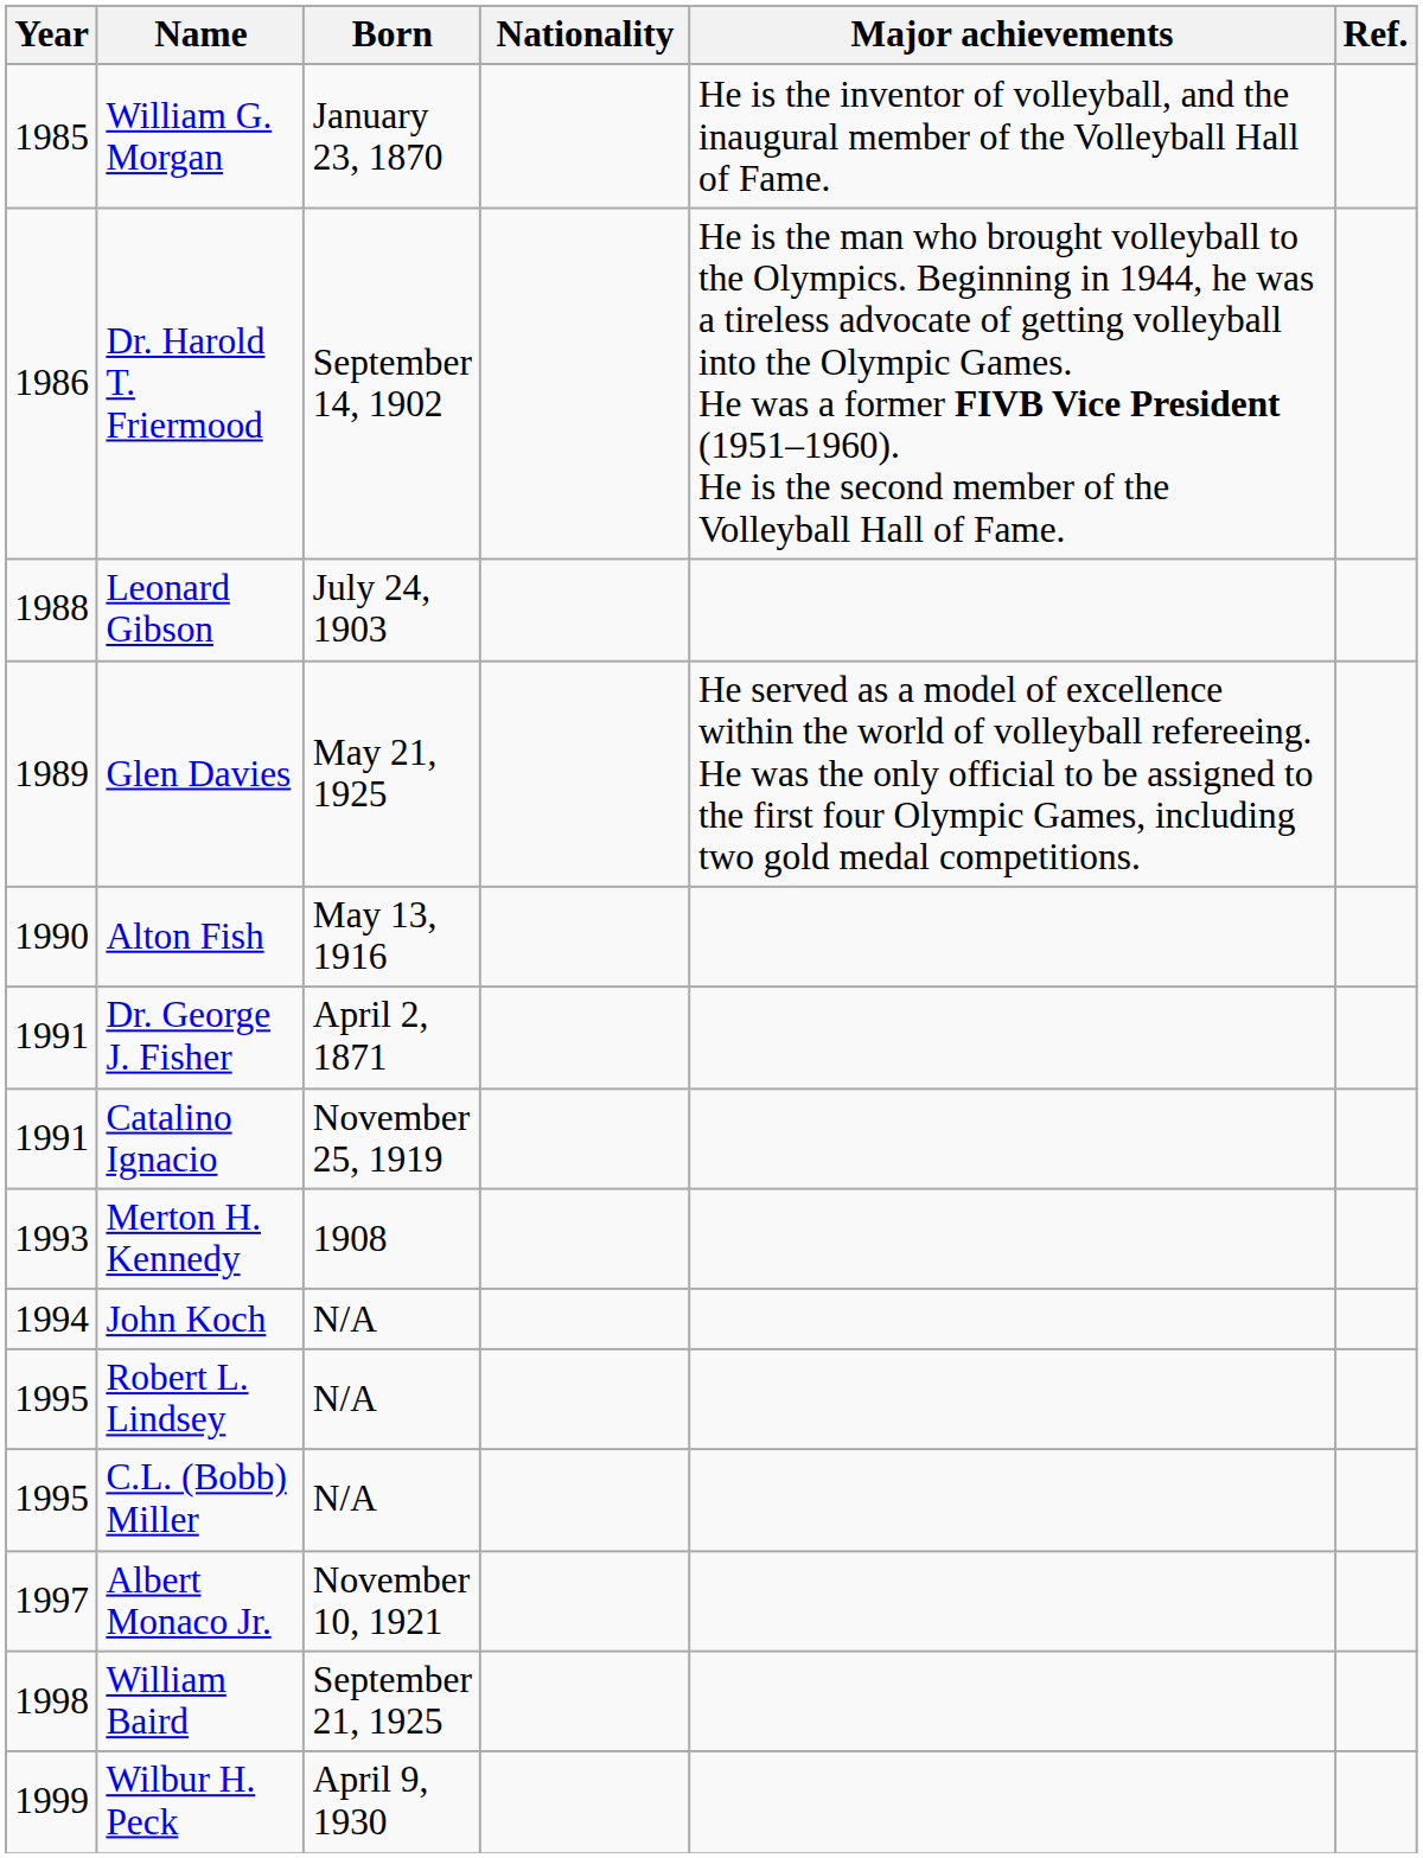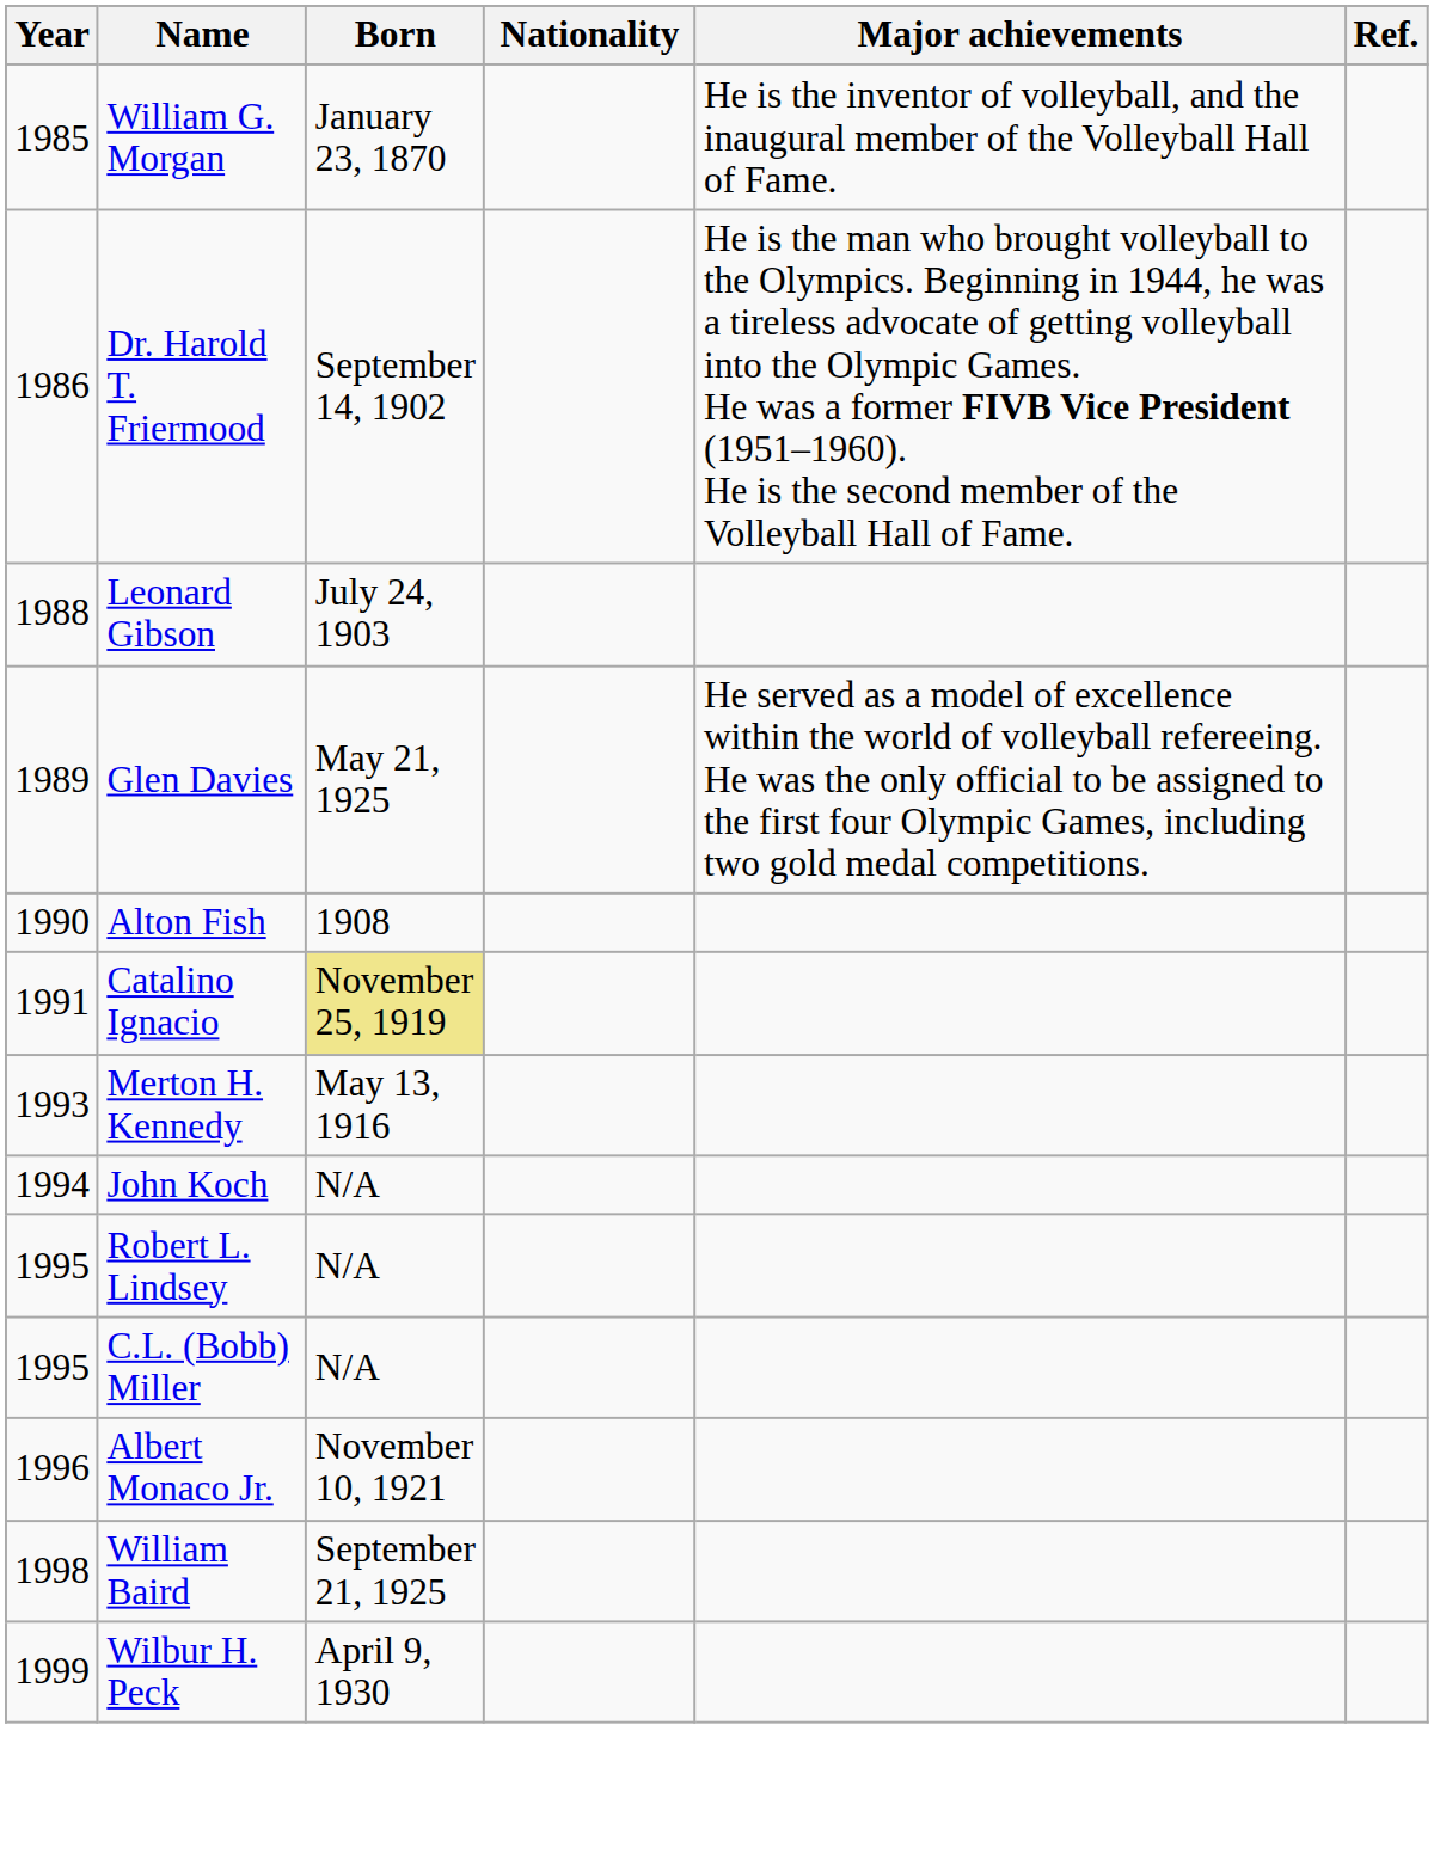Alton Fish | Born: May 13, 1916 -> 1908
- row: 1991 | Dr. George J. Fisher | April 2, 1871
Catalino Ignacio | Born: no background -> khaki background
Merton H. Kennedy | Born: 1908 -> May 13, 1916
Albert Monaco Jr. | Year: 1997 -> 1996
